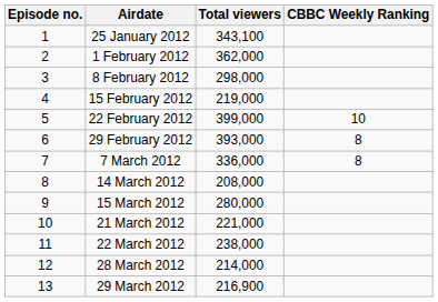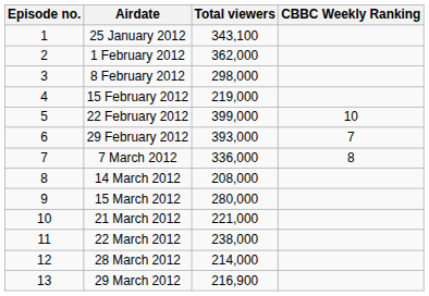29 February 2012 | CBBC Weekly Ranking: 8 -> 7
